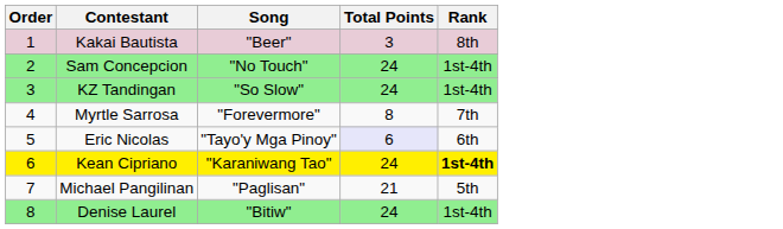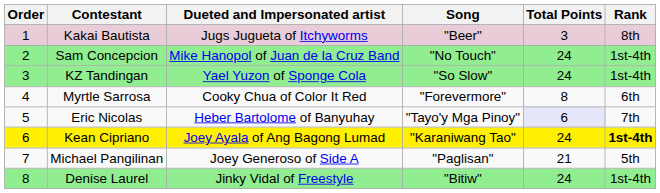+ column: Dueted and Impersonated artist | Jugs Jugueta of Itchyworms | Mike Hanopol of Juan de la Cruz Band | Yael Yuzon of Sponge Cola | Cooky Chua of Color It Red | Heber Bartolome of Banyuhay | Joey Ayala of Ang Bagong Lumad | Joey Generoso of Side A | Jinky Vidal of Freestyle
Myrtle Sarrosa | Rank: 7th -> 6th
Eric Nicolas | Rank: 6th -> 7th
